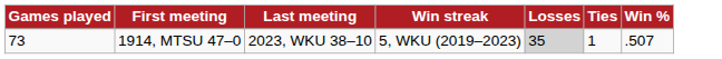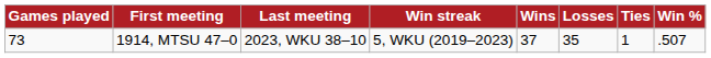+ column: Wins | 37
1914, MTSU 47–0 | Losses: lightgrey background -> no background
